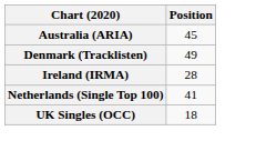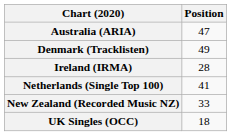Australia (ARIA) | Position: 45 -> 47
+ row: New Zealand (Recorded Music NZ) | 33
